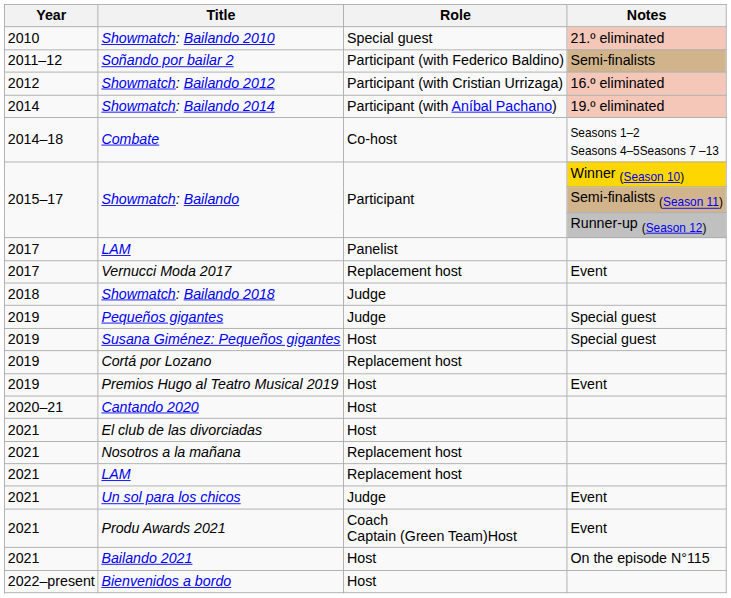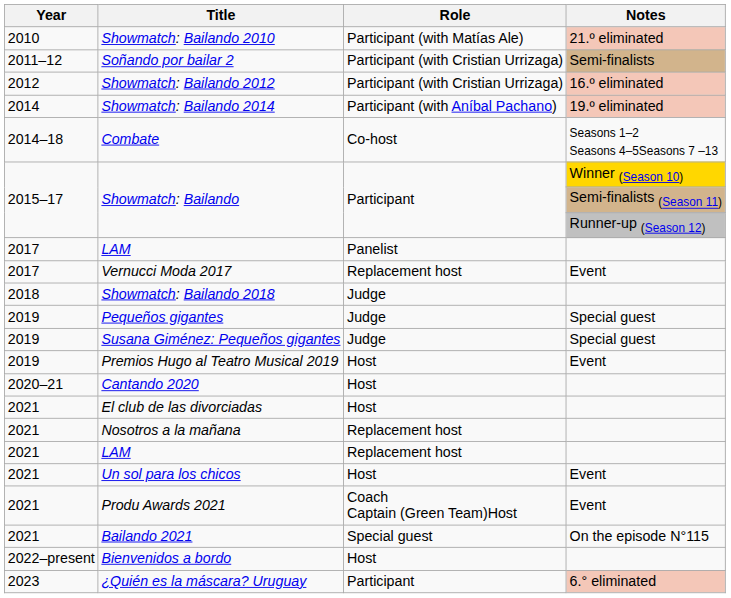Showmatch: Bailando 2010 | Role: Special guest -> Participant (with Matías Ale)
Soñando por bailar 2 | Role: Participant (with Federico Baldino) -> Participant (with Cristian Urrizaga)
Susana Giménez: Pequeños gigantes | Role: Host -> Judge
- row: 2019 | Cortá por Lozano | Replacement host
Un sol para los chicos | Role: Judge -> Host
Bailando 2021 | Role: Host -> Special guest
+ row: 2023 | ¿Quién es la máscara? Uruguay | Participant | 6.° eliminated
